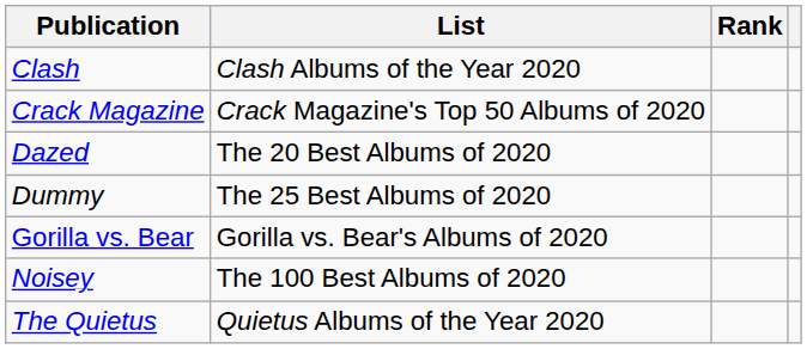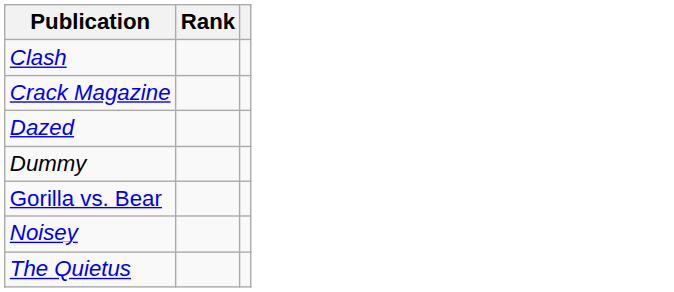- column: List | Clash Albums of the Year 2020 | Crack Magazine's Top 50 Albums of 2020 | The 20 Best Albums of 2020 | The 25 Best Albums of 2020 | Gorilla vs. Bear's Albums of 2020 | The 100 Best Albums of 2020 | Quietus Albums of the Year 2020
